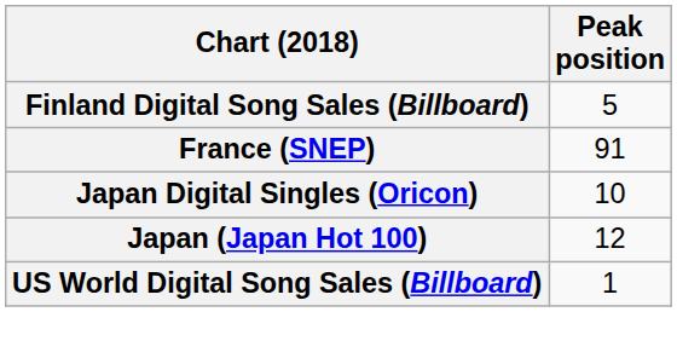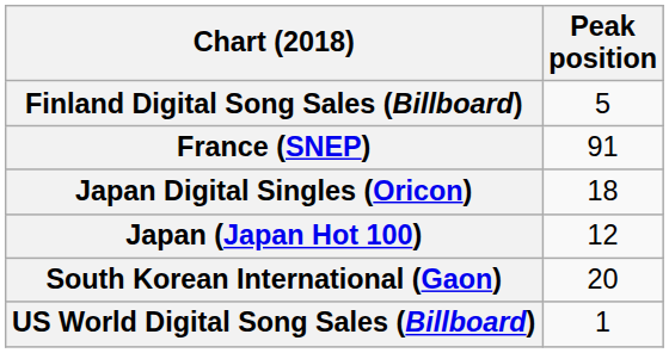Japan Digital Singles (Oricon) | Peak position: 10 -> 18
+ row: South Korean International (Gaon) | 20
